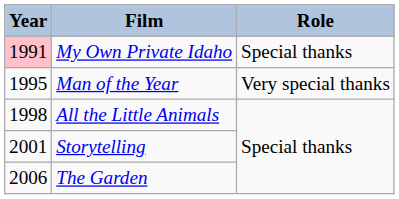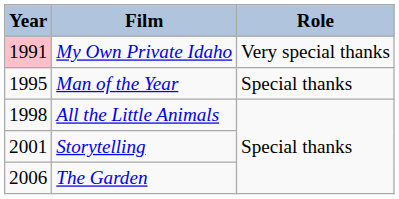My Own Private Idaho | Role: Special thanks -> Very special thanks
Man of the Year | Role: Very special thanks -> Special thanks
